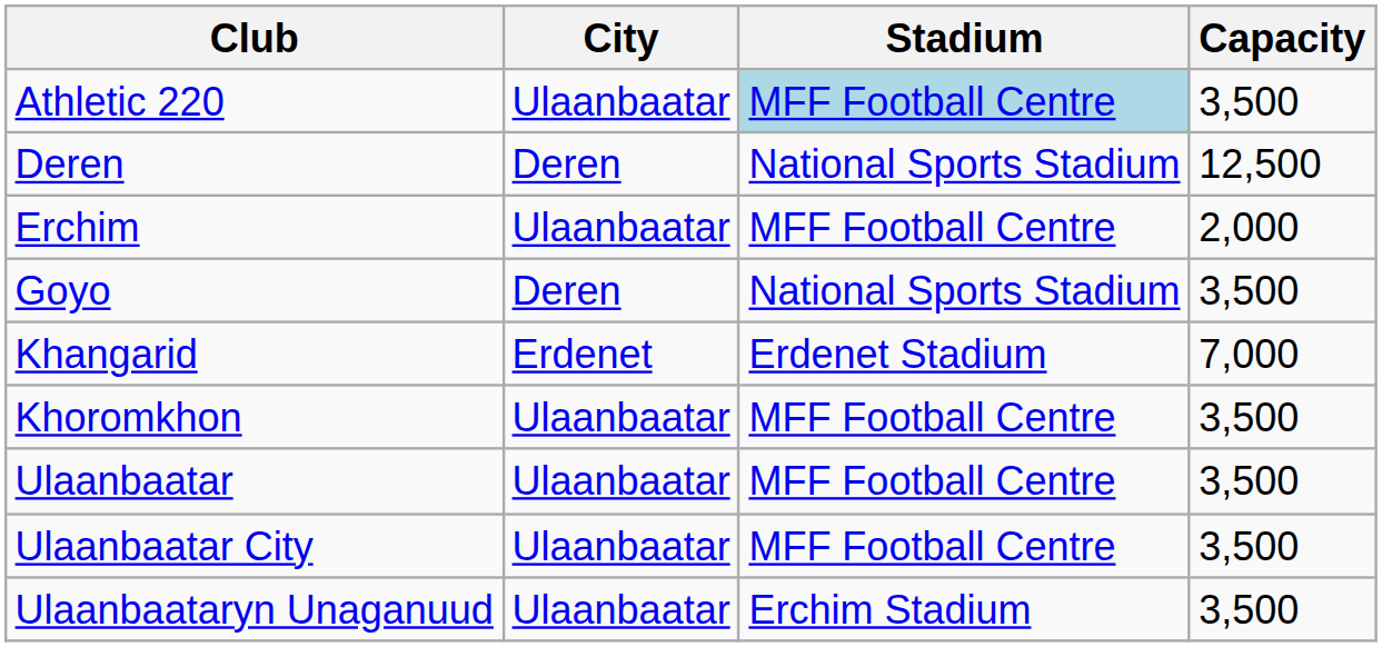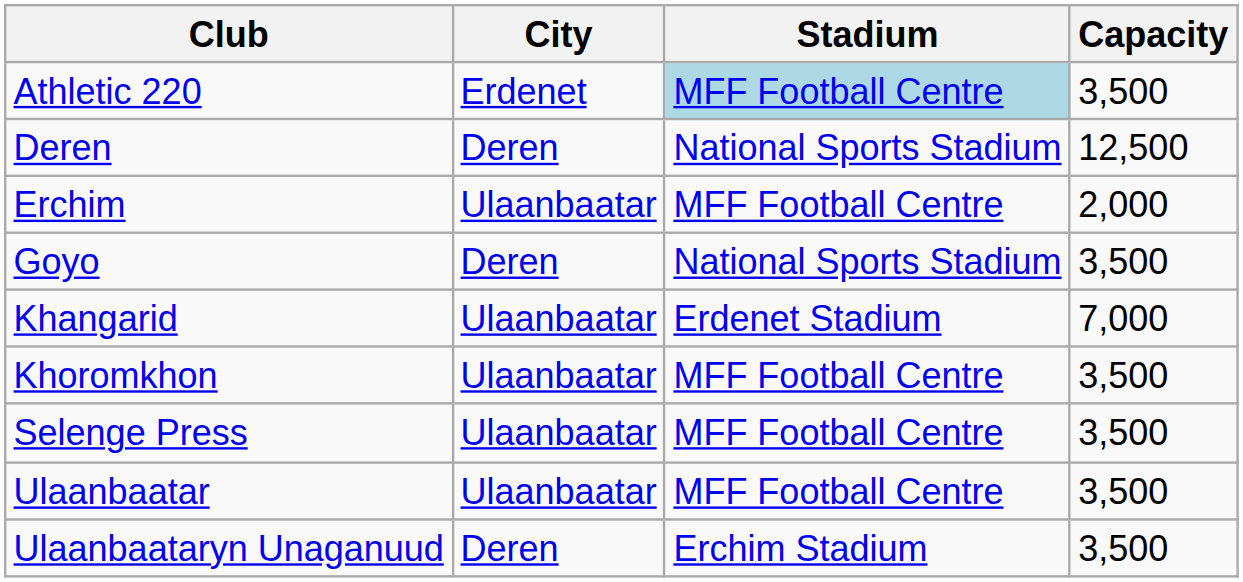Athletic 220 | City: Ulaanbaatar -> Erdenet
Khangarid | City: Erdenet -> Ulaanbaatar
+ row: Selenge Press | Ulaanbaatar | MFF Football Centre | 3,500
- row: Ulaanbaatar City | Ulaanbaatar | MFF Football Centre | 3,500
Ulaanbaataryn Unaganuud | City: Ulaanbaatar -> Deren
